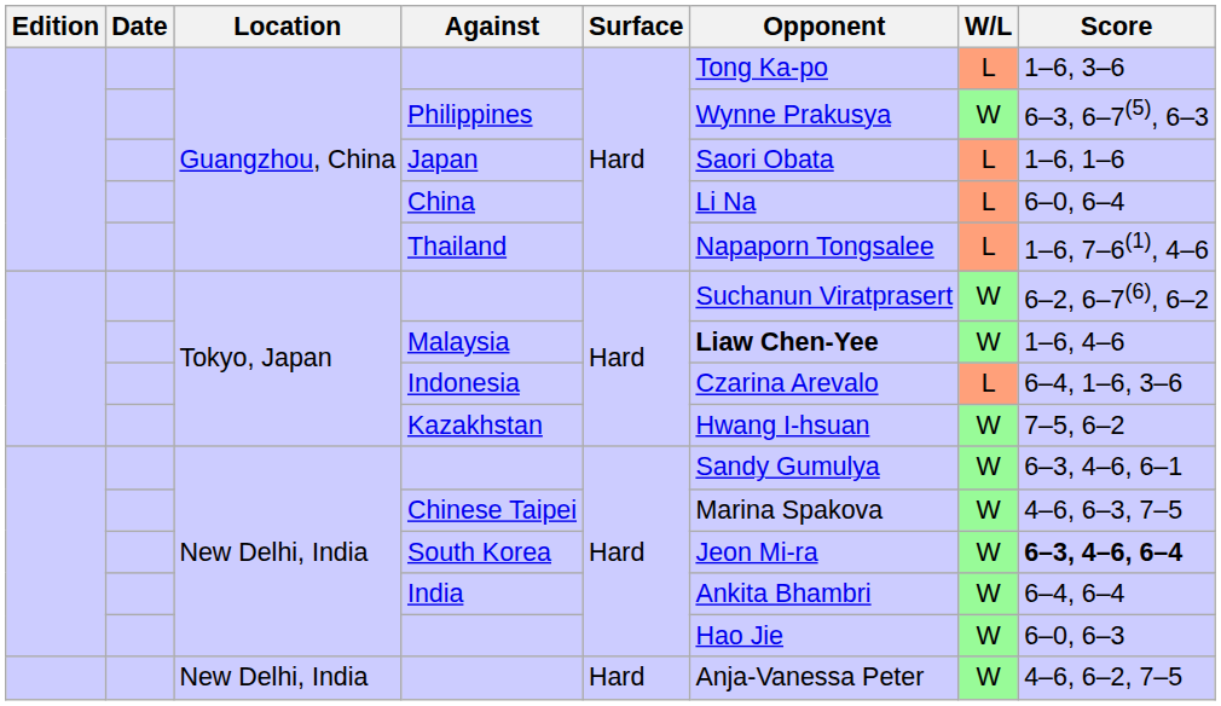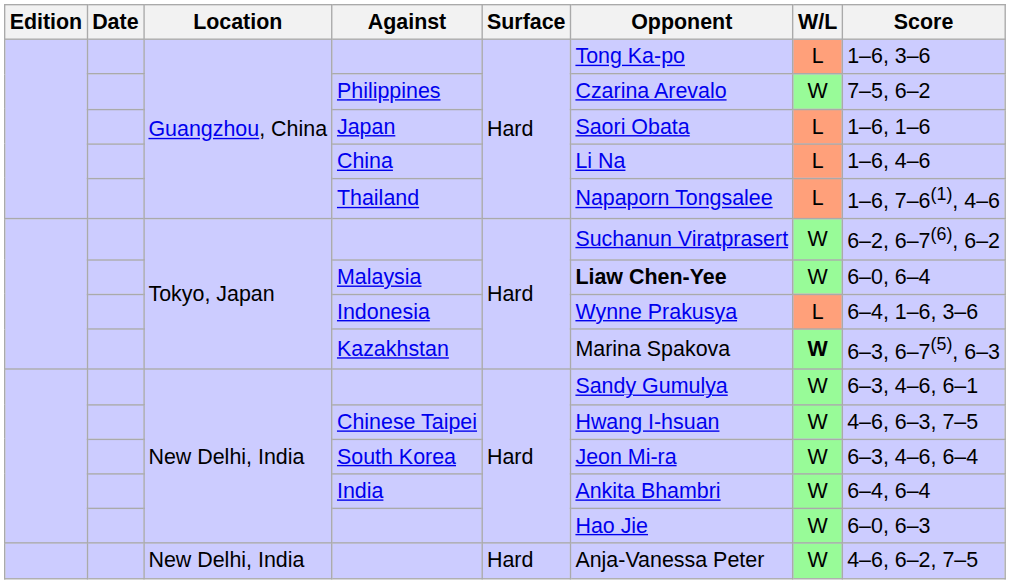Philippines | Opponent: Wynne Prakusya -> Czarina Arevalo
Philippines | Score: 6–3, 6–7(5), 6–3 -> 7–5, 6–2
China | Score: 6–0, 6–4 -> 1–6, 4–6
Malaysia | Score: 1–6, 4–6 -> 6–0, 6–4
Indonesia | Opponent: Czarina Arevalo -> Wynne Prakusya
Kazakhstan | Opponent: Hwang I-hsuan -> Marina Spakova
Kazakhstan | W/L: normal -> bold
Kazakhstan | Score: 7–5, 6–2 -> 6–3, 6–7(5), 6–3
Chinese Taipei | Opponent: Marina Spakova -> Hwang I-hsuan
South Korea | Score: bold -> normal
